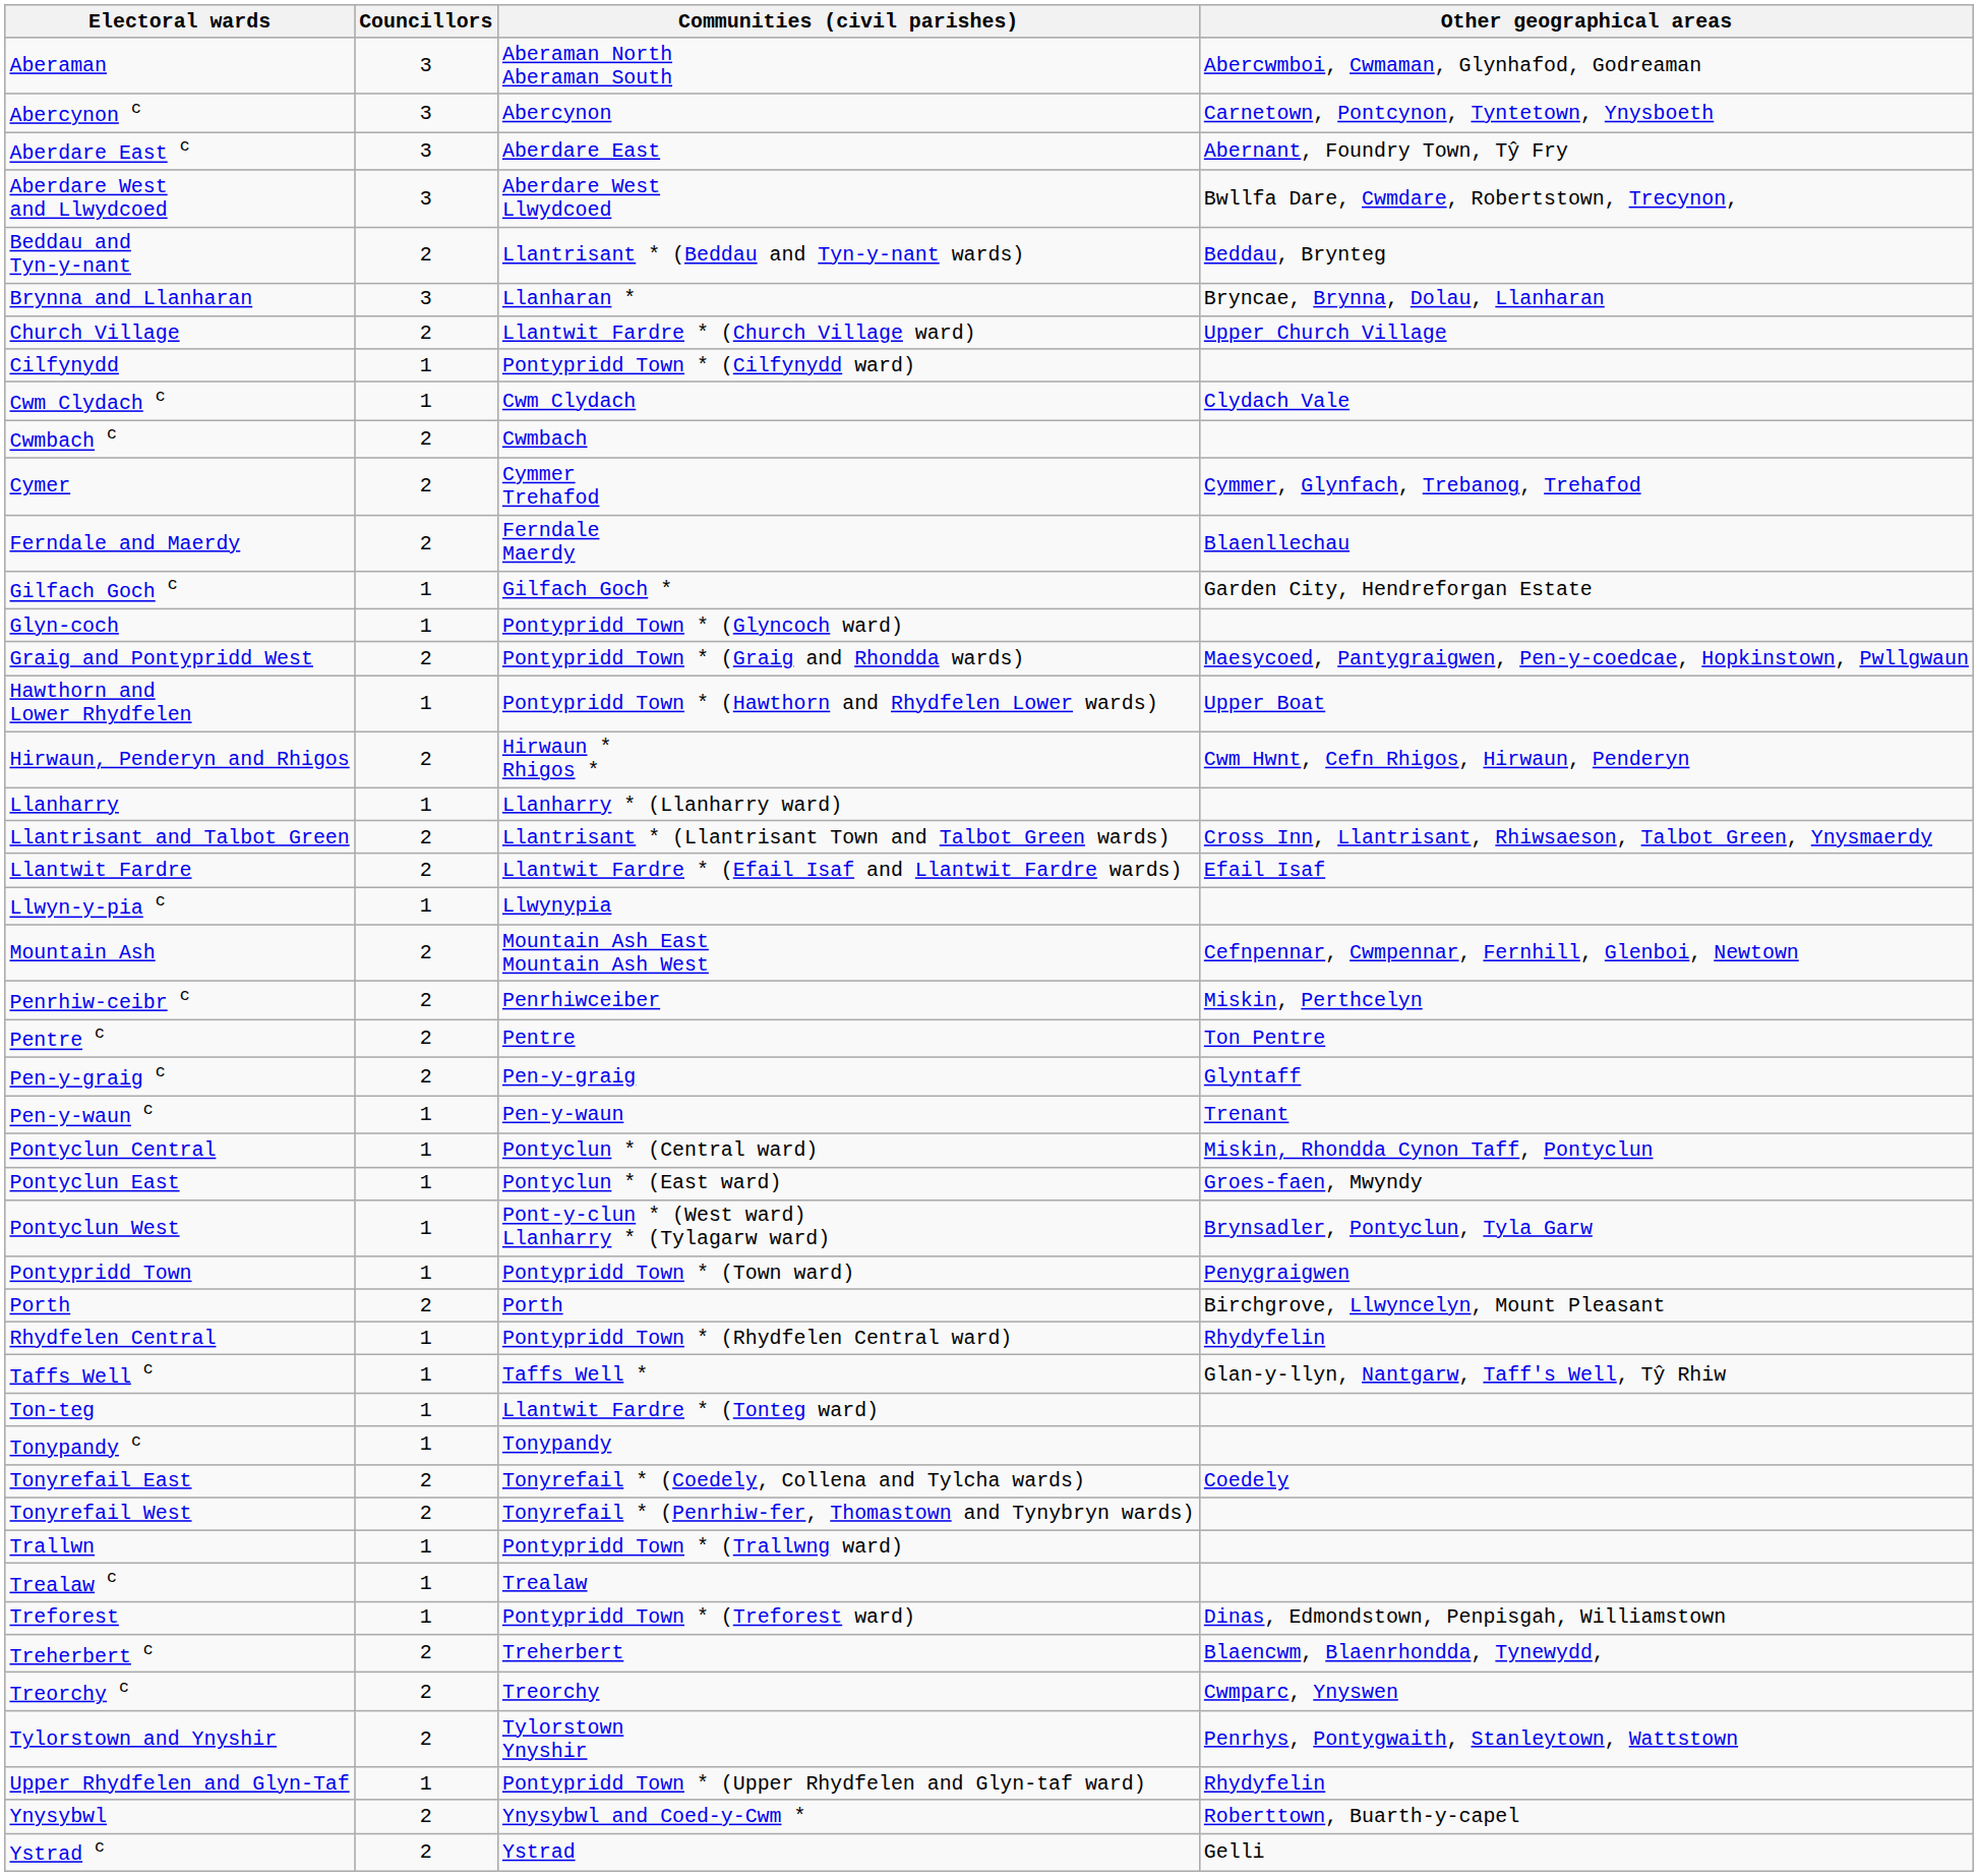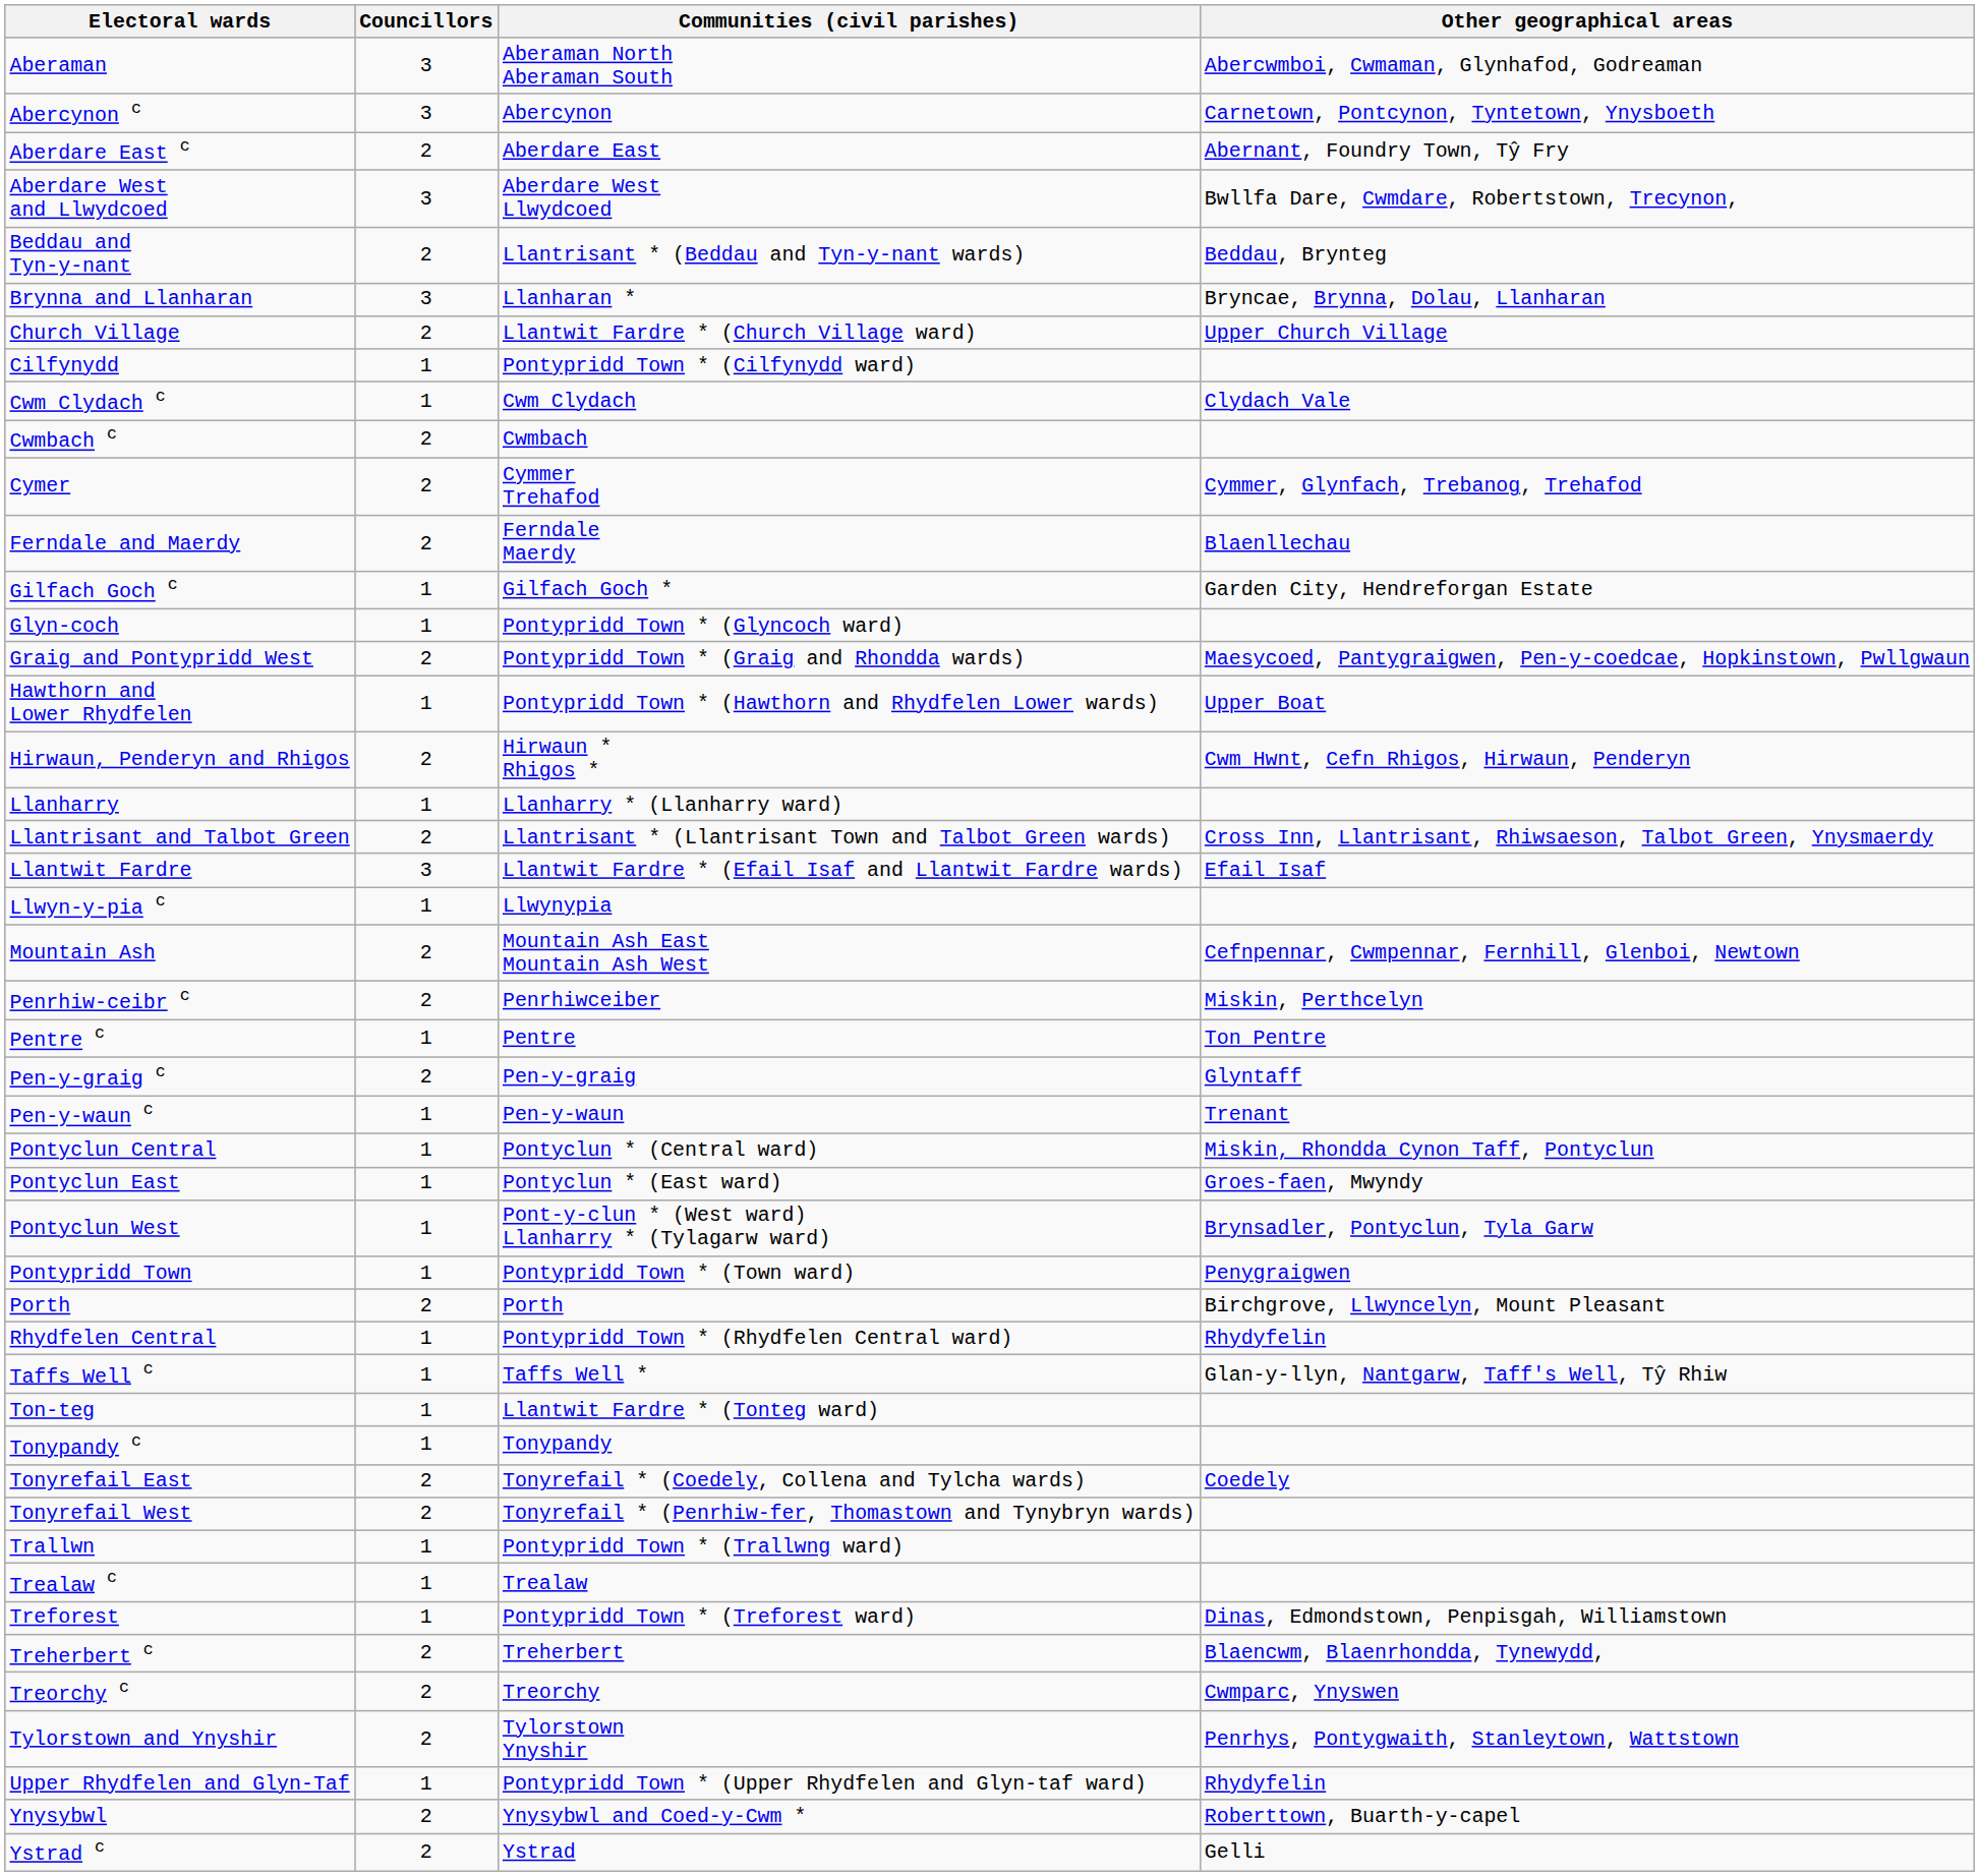Aberdare East c | Councillors: 3 -> 2
Llantwit Fardre | Councillors: 2 -> 3
Pentre c | Councillors: 2 -> 1
